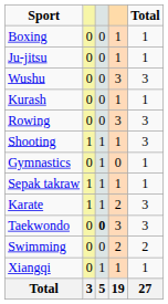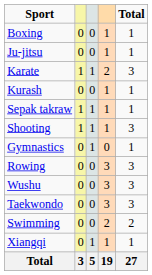rows swapped: Karate <-> Wushu
rows swapped: Sepak takraw <-> Rowing
Taekwondo | column 3: bold -> normal
